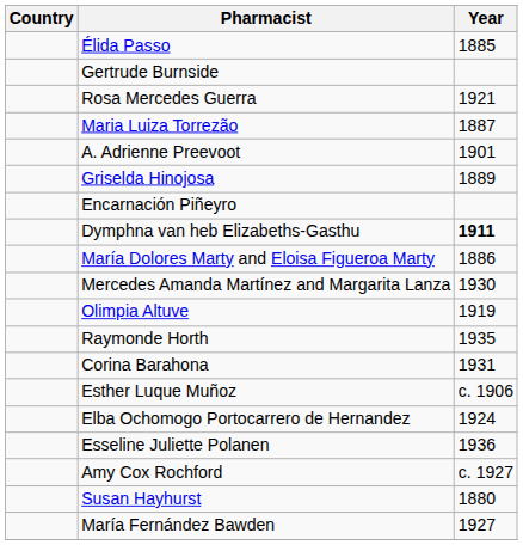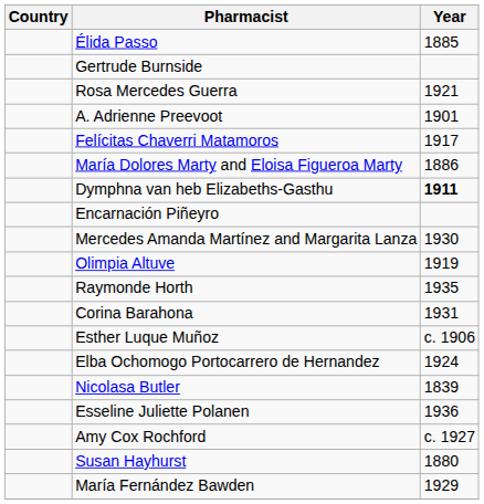- row: Maria Luiza Torrezão | 1887
- row: Griselda Hinojosa | 1889
+ row: Felícitas Chaverri Matamoros | 1917
rows swapped: María Dolores Marty and Eloisa Figueroa Marty <-> Encarnación Piñeyro
+ row: Nicolasa Butler | 1839
María Fernández Bawden | Year: 1927 -> 1929
